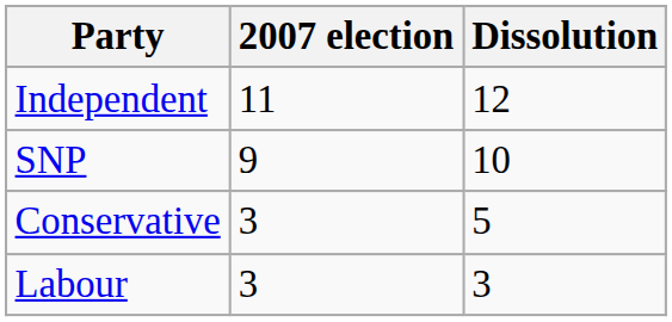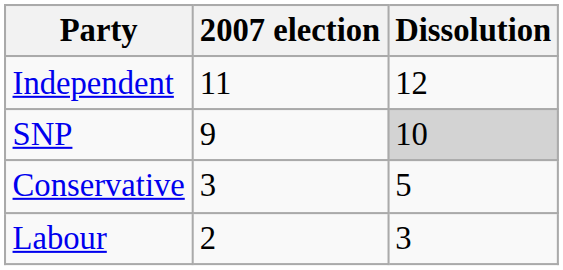SNP | Dissolution: no background -> lightgrey background
Labour | 2007 election: 3 -> 2
